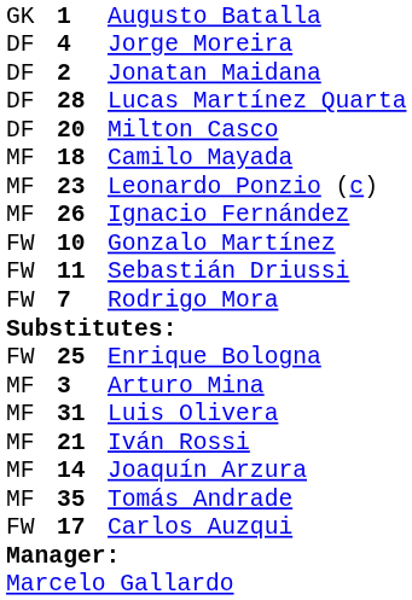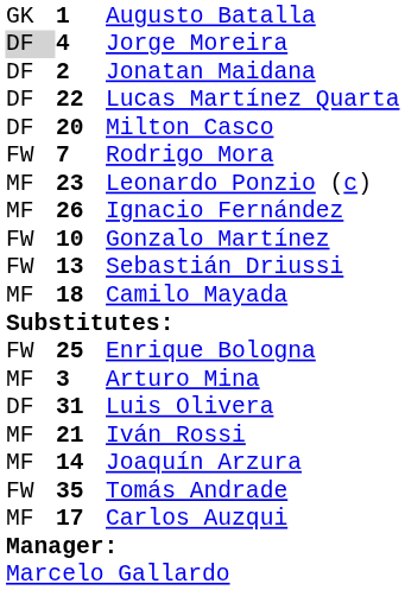Jorge Moreira | column 1: no background -> lightgrey background
Lucas Martínez Quarta | column 2: 28 -> 22
rows swapped: Camilo Mayada <-> Rodrigo Mora
Sebastián Driussi | column 2: 11 -> 13
Luis Olivera | column 1: MF -> DF
Tomás Andrade | column 1: MF -> FW
Carlos Auzqui | column 1: FW -> MF
